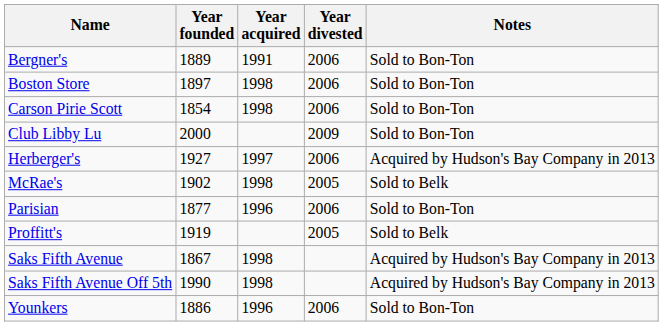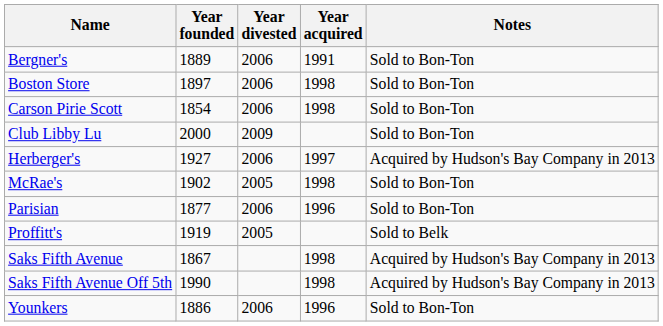columns swapped: Year acquired <-> Year divested
McRae's | Notes: Sold to Belk -> Sold to Bon-Ton
